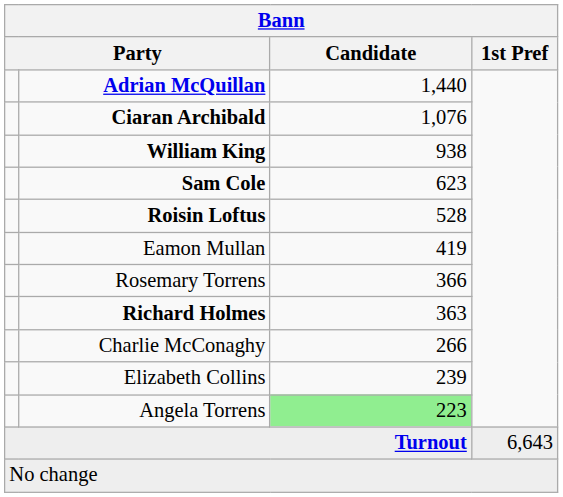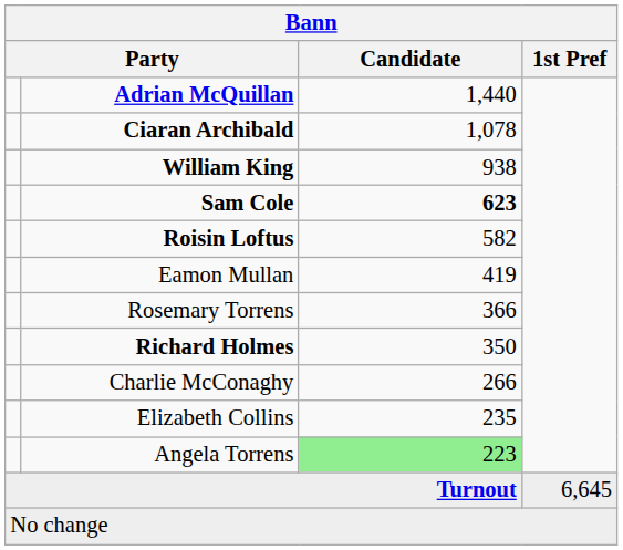Ciaran Archibald | Candidate: 1,076 -> 1,078
Sam Cole | Candidate: normal -> bold
Roisin Loftus | Candidate: 528 -> 582
Richard Holmes | Candidate: 363 -> 350
Elizabeth Collins | Candidate: 239 -> 235
Turnout | 1st Pref: 6,643 -> 6,645
